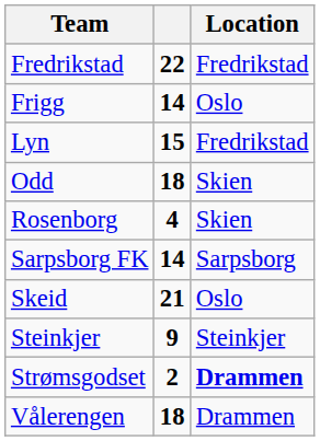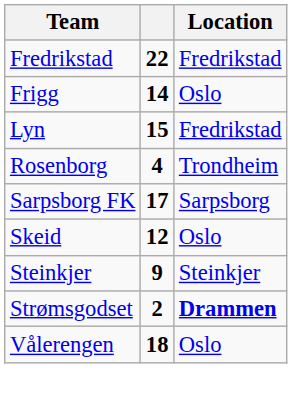- row: Odd | 18 | Skien
Rosenborg | Location: Skien -> Trondheim
Sarpsborg FK | column 2: 14 -> 17
Skeid | column 2: 21 -> 12
Vålerengen | Location: Drammen -> Oslo
